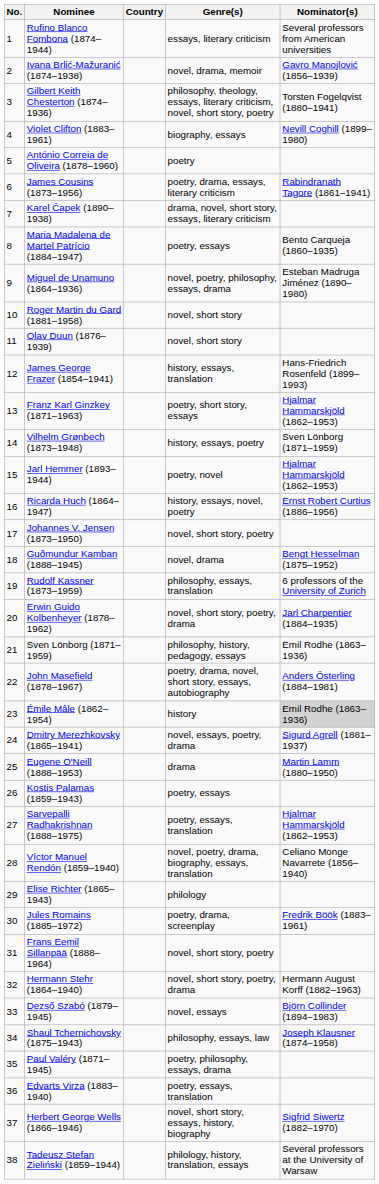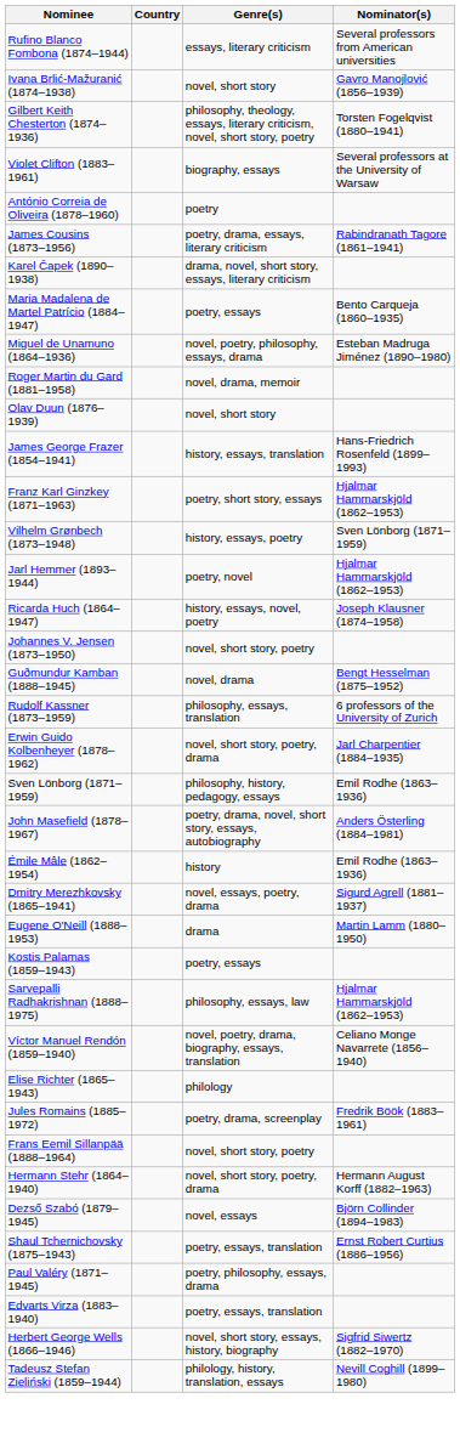- column: No. | 1 | 2 | 3 | 4 | 5 | 6 | 7 | 8 | 9 | 10 | 11 | 12 | 13 | 14 | 15 | 16 | 17 | 18 | 19 | 20 | 21 | 22 | 23 | 24 | 25 | 26 | 27 | 28 | 29 | 30 | 31 | 32 | 33 | 34 | 35 | 36 | 37 | 38
Ivana Brlić-Mažuranić (1874–1938) | Genre(s): novel, drama, memoir -> novel, short story
Violet Clifton (1883–1961) | Nominator(s): Nevill Coghill (1899–1980) -> Several professors at the University of Warsaw
Roger Martin du Gard (1881–1958) | Genre(s): novel, short story -> novel, drama, memoir
Ricarda Huch (1864–1947) | Nominator(s): Ernst Robert Curtius (1886–1956) -> Joseph Klausner (1874–1958)
Émile Mâle (1862–1954) | Nominator(s): lightgrey background -> no background
Sarvepalli Radhakrishnan (1888–1975) | Genre(s): poetry, essays, translation -> philosophy, essays, law
Shaul Tchernichovsky (1875–1943) | Genre(s): philosophy, essays, law -> poetry, essays, translation
Shaul Tchernichovsky (1875–1943) | Nominator(s): Joseph Klausner (1874–1958) -> Ernst Robert Curtius (1886–1956)
Tadeusz Stefan Zieliński (1859–1944) | Nominator(s): Several professors at the University of Warsaw -> Nevill Coghill (1899–1980)
